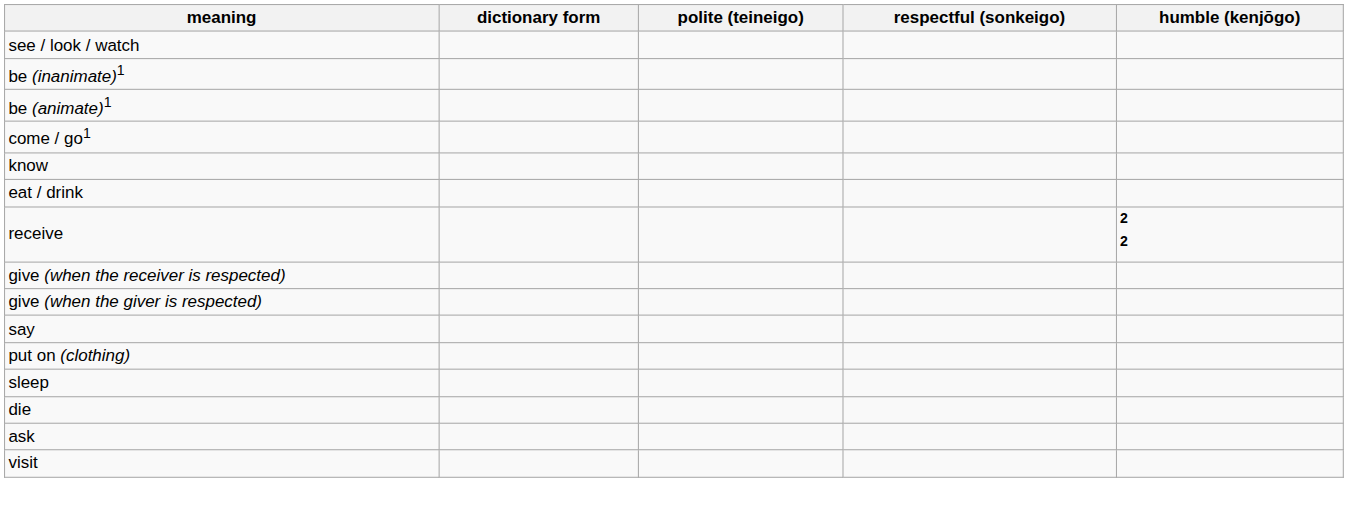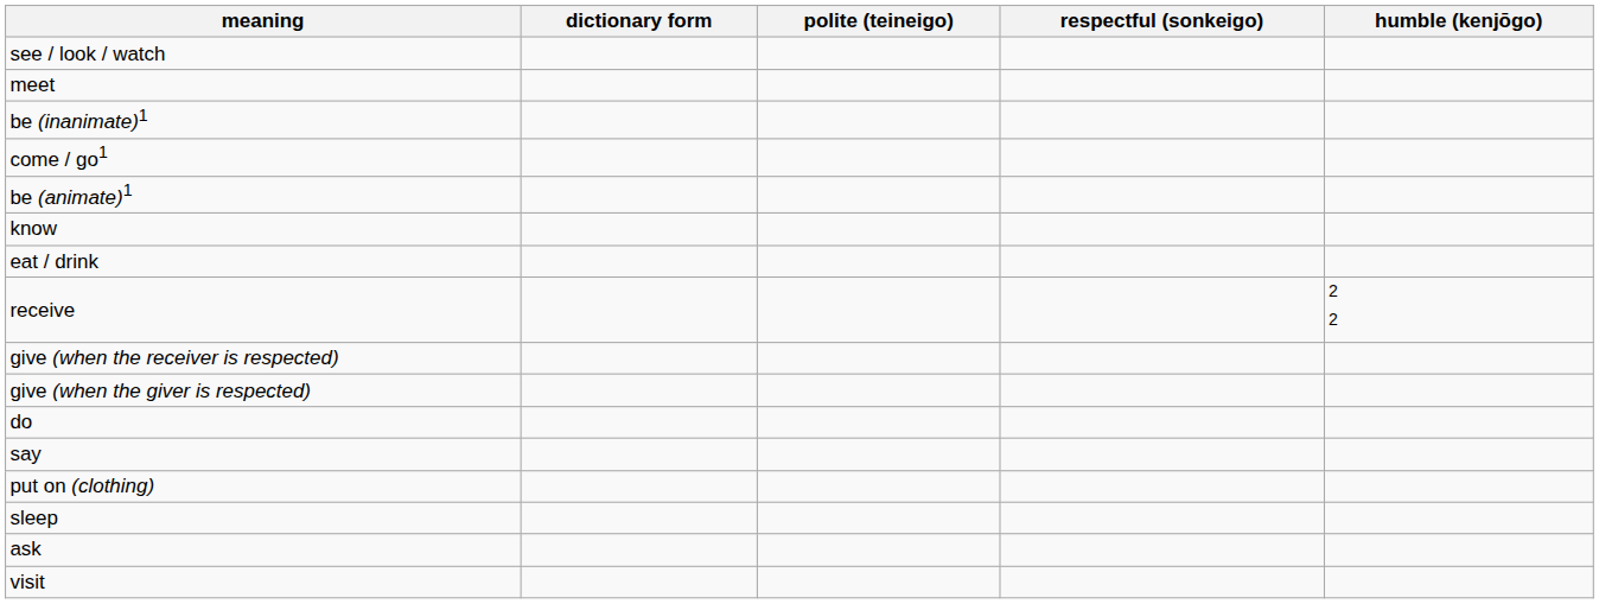+ row: meet
rows swapped: be (animate)1 <-> come / go1
receive | humble (kenjōgo): bold -> normal
+ row: do
- row: die
